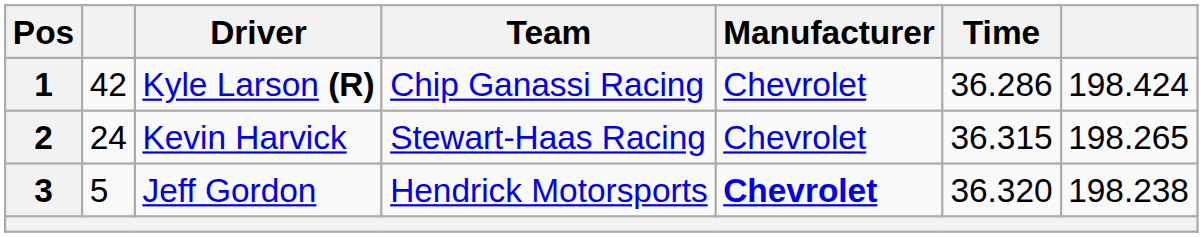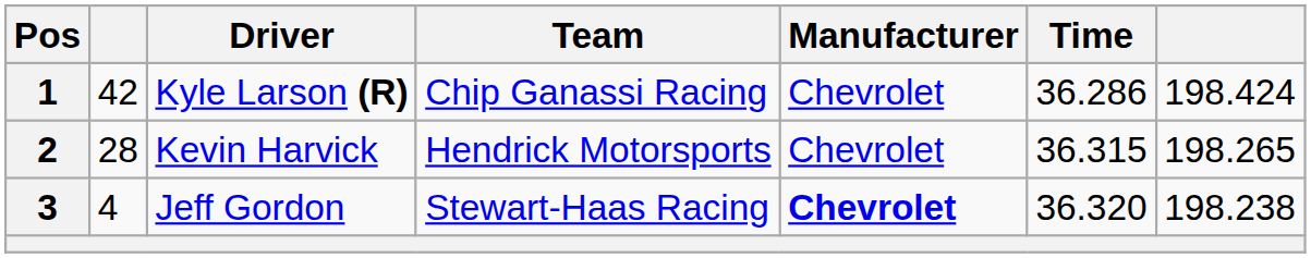2 | column 2: 24 -> 28
2 | Team: Stewart-Haas Racing -> Hendrick Motorsports
3 | column 2: 5 -> 4
3 | Team: Hendrick Motorsports -> Stewart-Haas Racing
